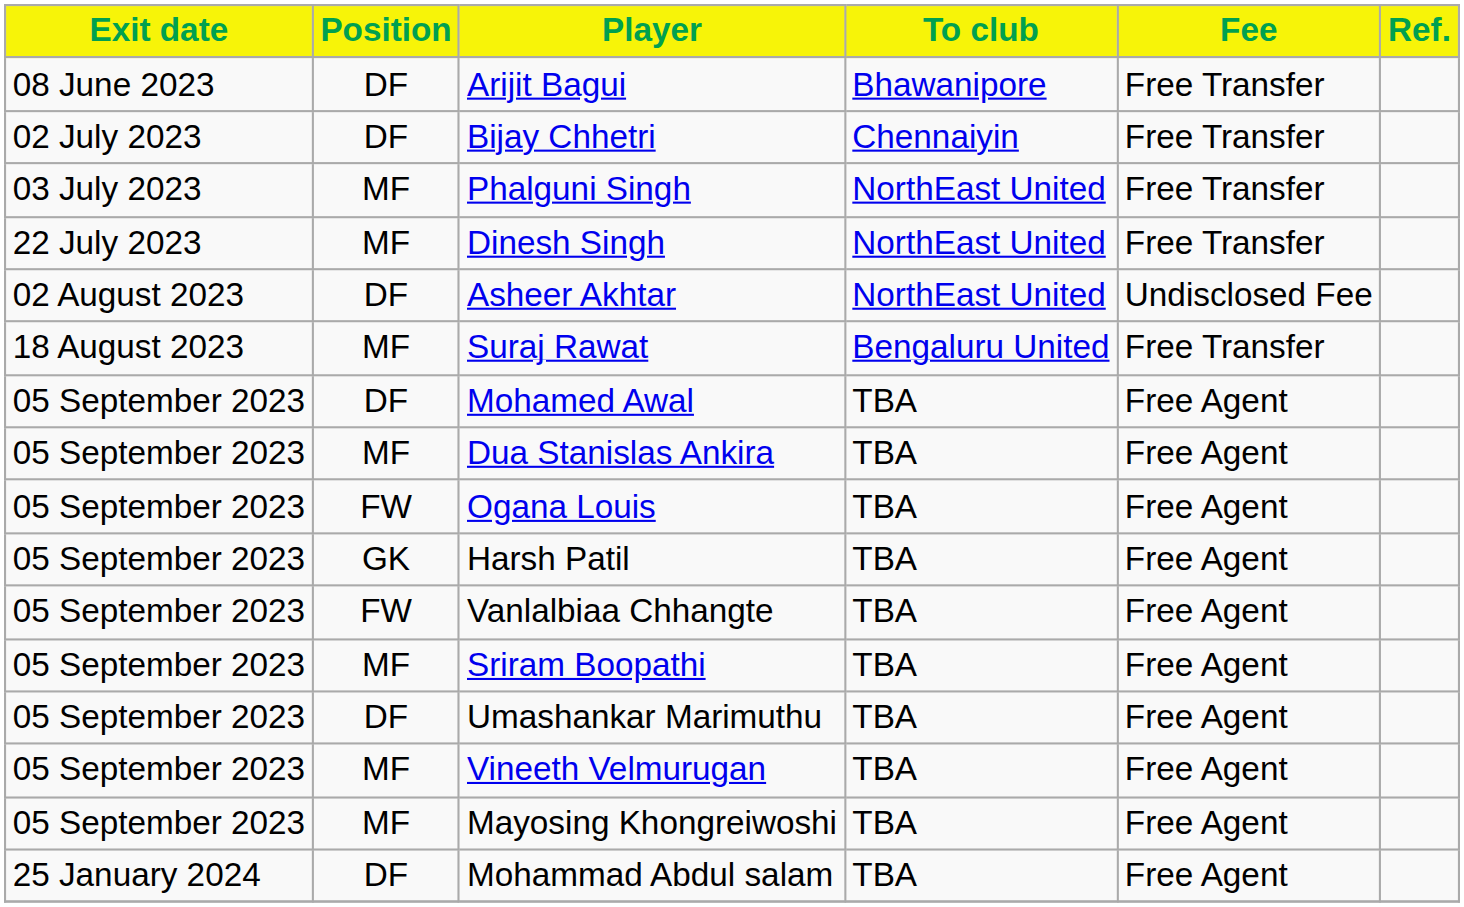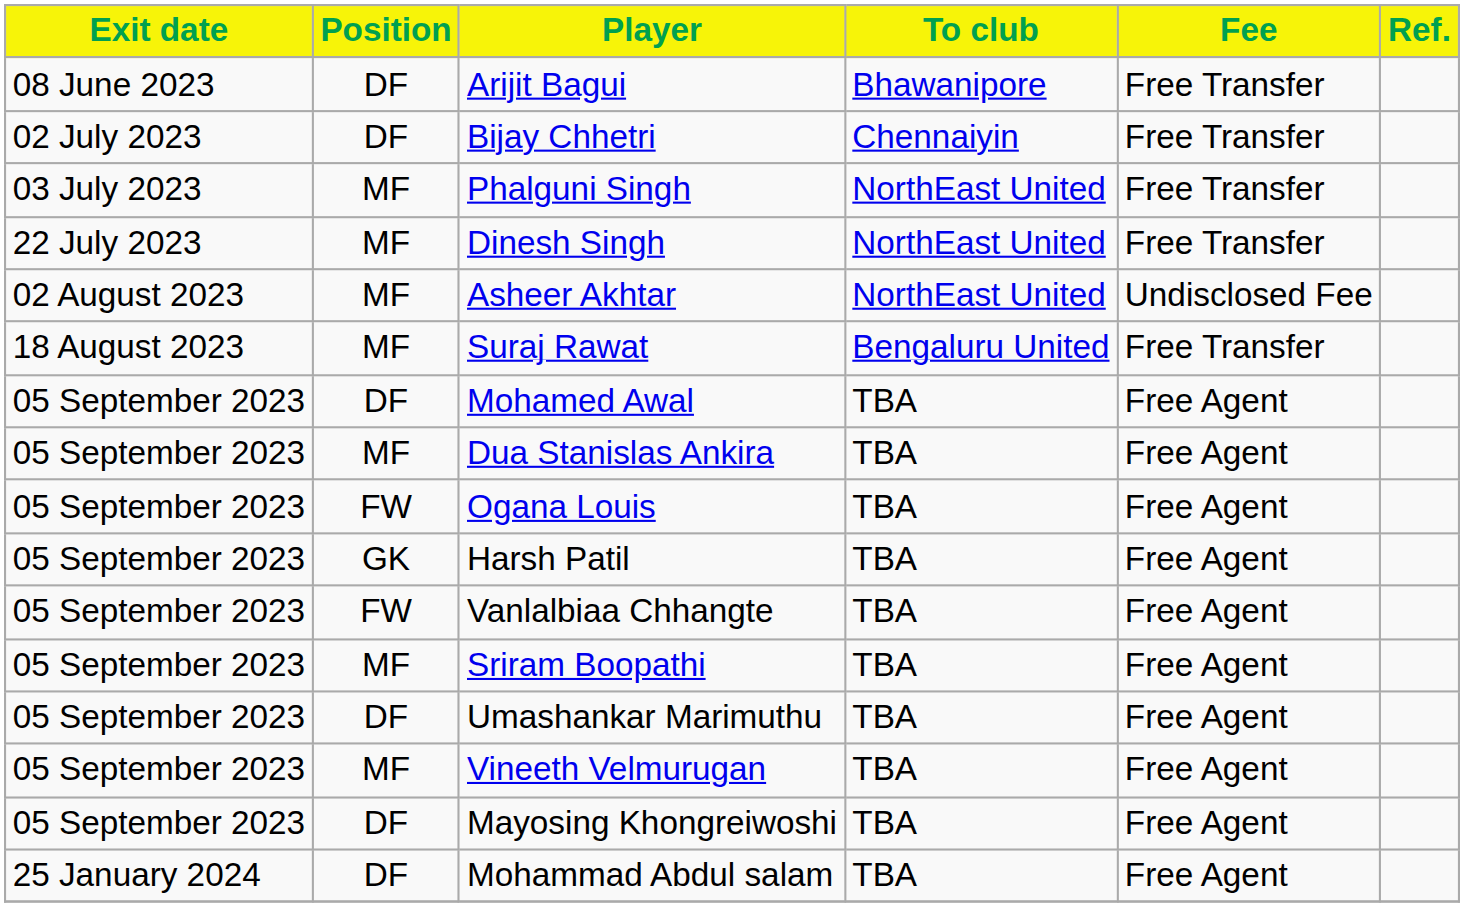Asheer Akhtar | Position: DF -> MF
Mayosing Khongreiwoshi | Position: MF -> DF
